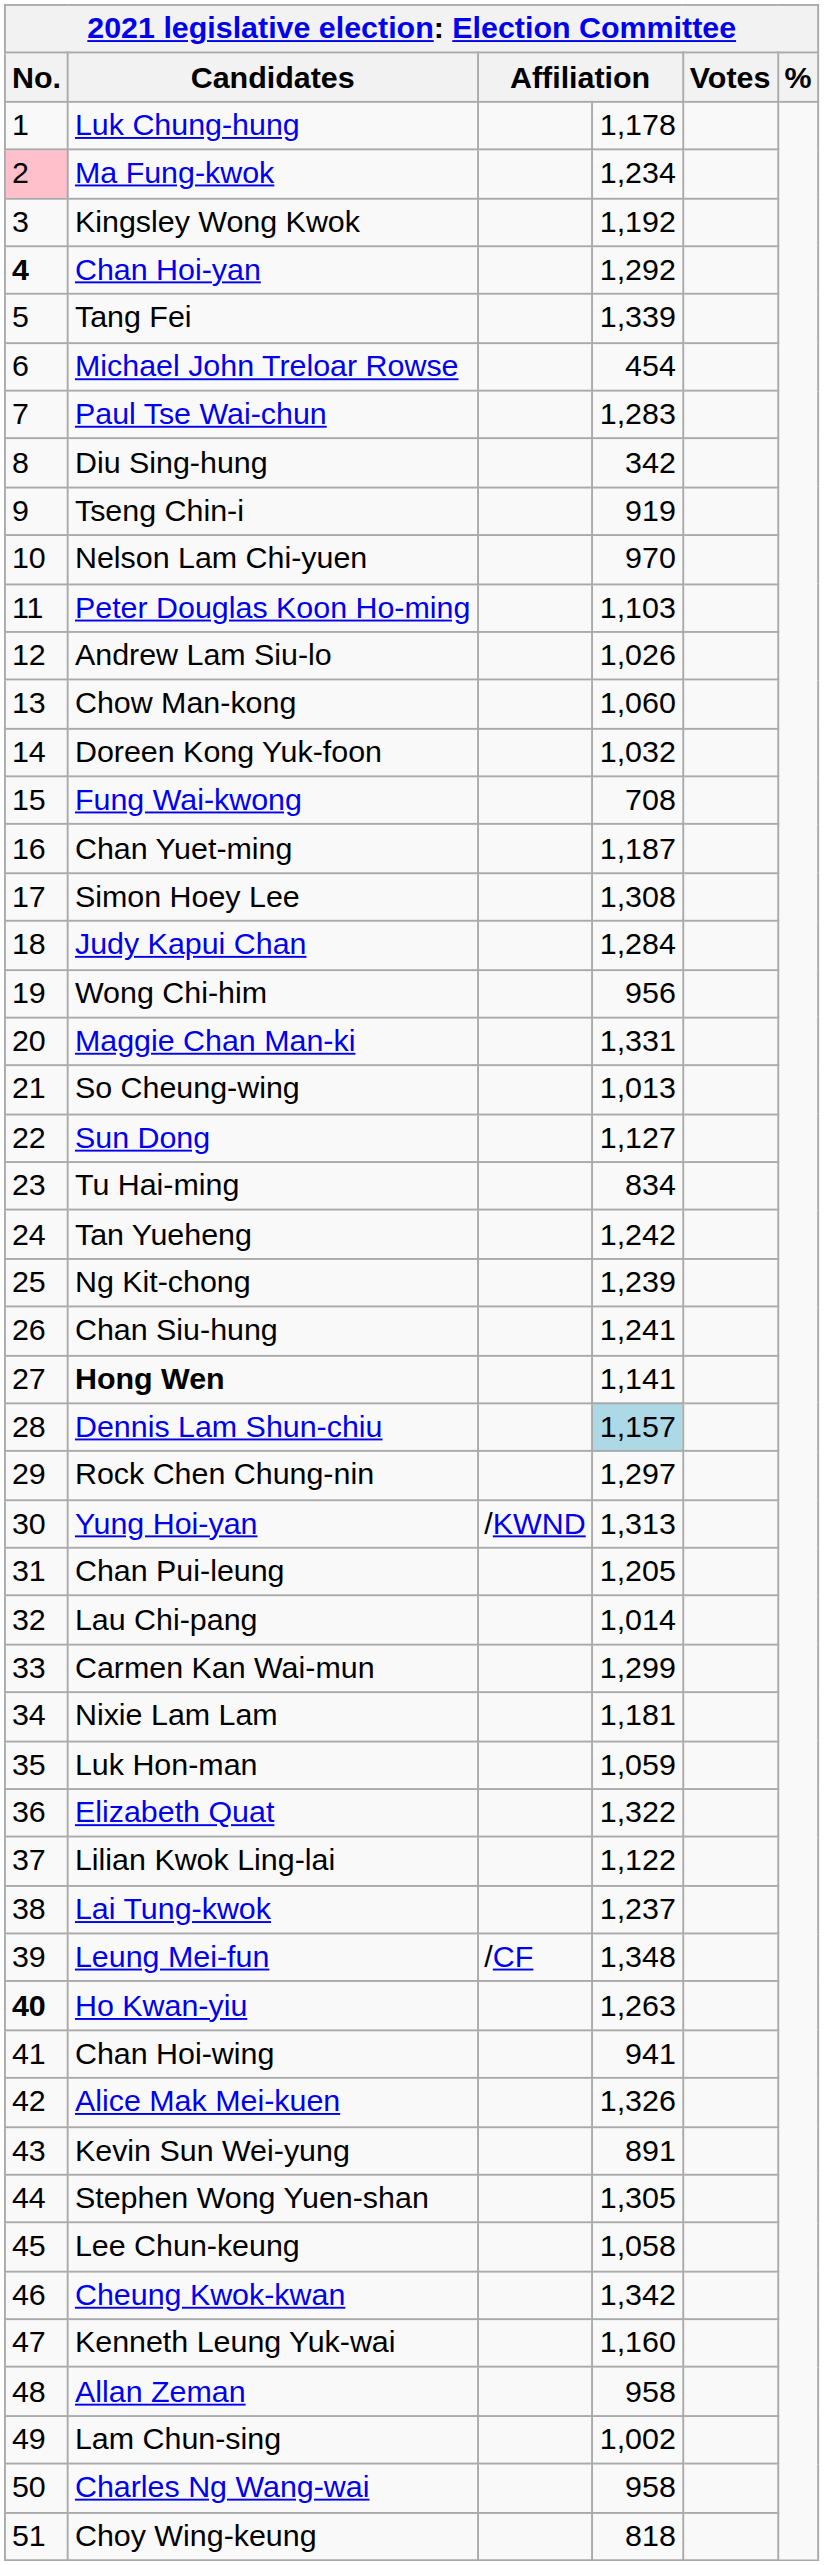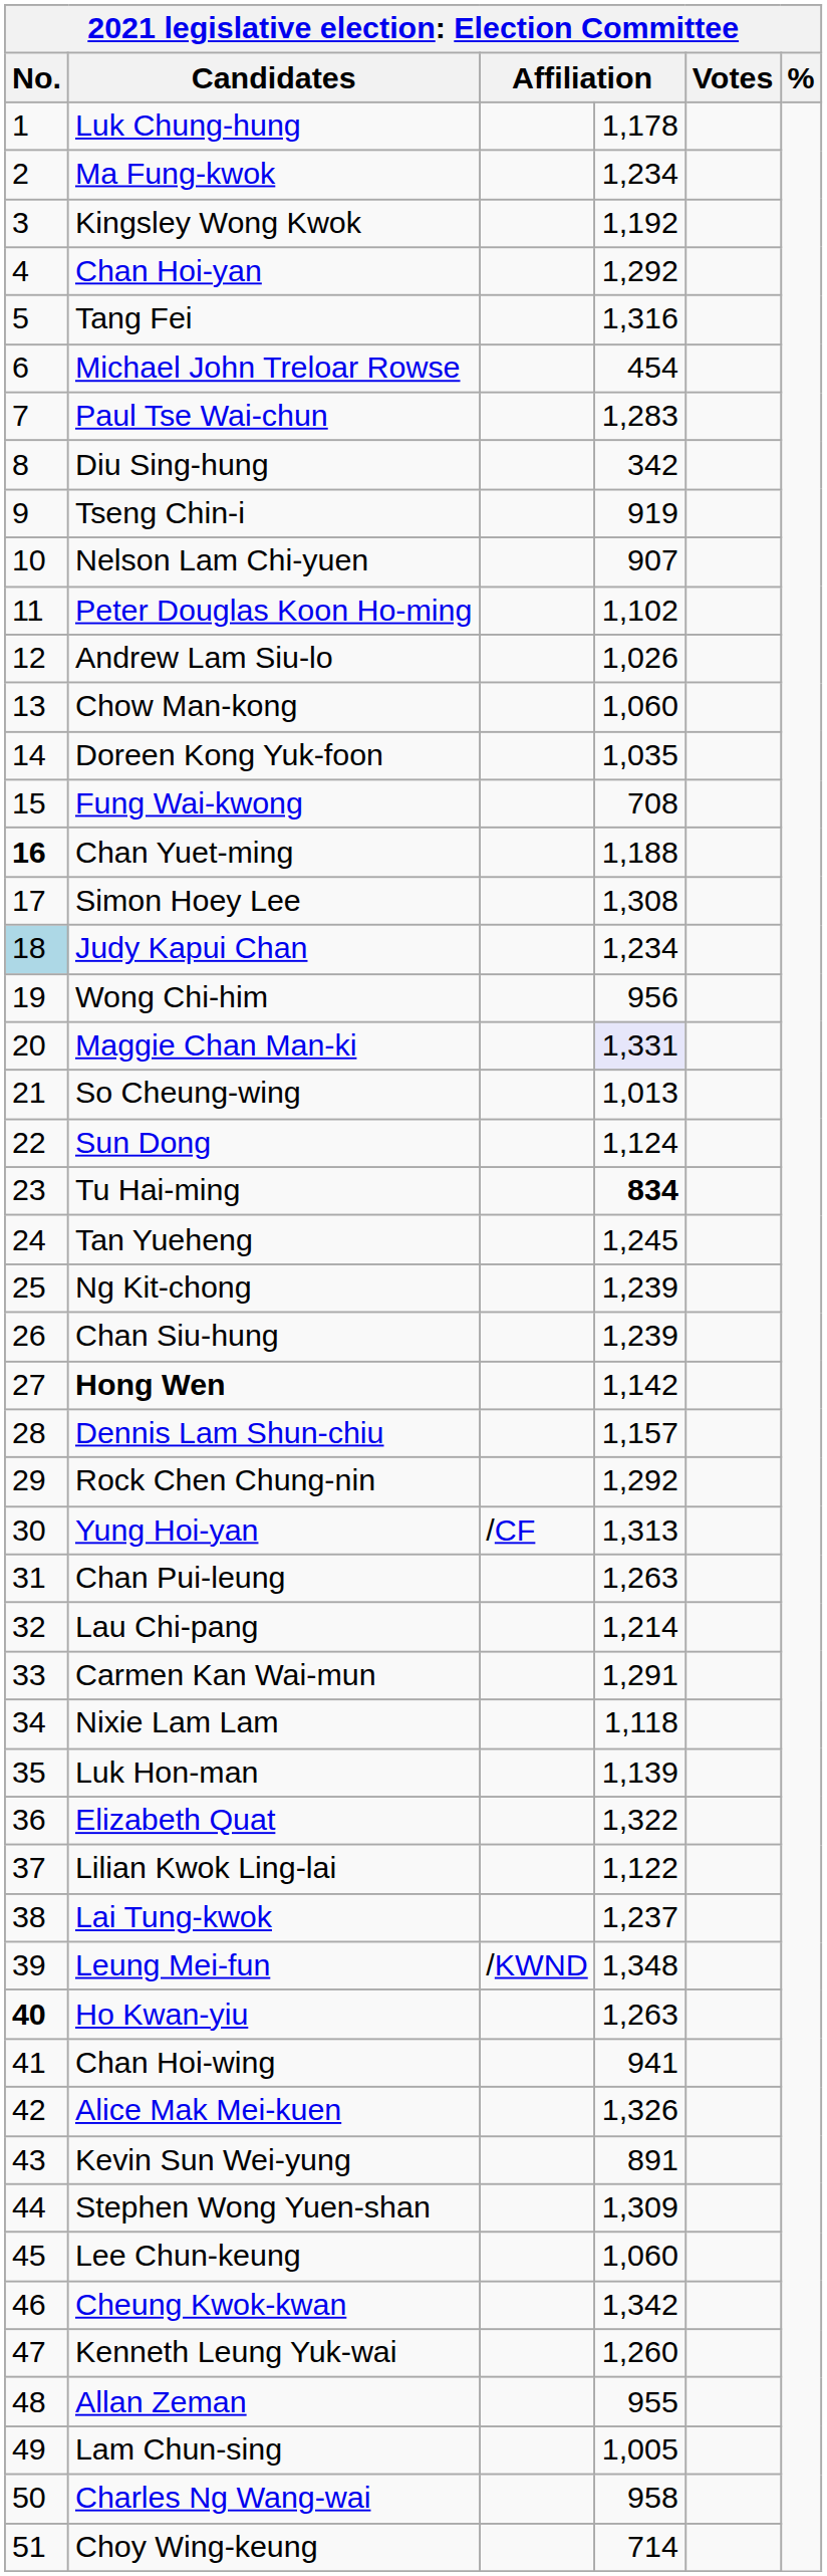Ma Fung-kwok | No.: pink background -> no background
Chan Hoi-yan | No.: bold -> normal
Tang Fei | column 4: 1,339 -> 1,316
Nelson Lam Chi-yuen | column 4: 970 -> 907
Peter Douglas Koon Ho-ming | column 4: 1,103 -> 1,102
Doreen Kong Yuk-foon | column 4: 1,032 -> 1,035
Chan Yuet-ming | No.: normal -> bold
Chan Yuet-ming | column 4: 1,187 -> 1,188
Judy Kapui Chan | No.: no background -> lightblue background
Judy Kapui Chan | column 4: 1,284 -> 1,234
Maggie Chan Man-ki | column 4: no background -> lavender background
Sun Dong | column 4: 1,127 -> 1,124
Tu Hai-ming | column 4: normal -> bold
Tan Yueheng | column 4: 1,242 -> 1,245
Chan Siu-hung | column 4: 1,241 -> 1,239
Hong Wen | column 4: 1,141 -> 1,142
Dennis Lam Shun-chiu | column 4: lightblue background -> no background
Rock Chen Chung-nin | column 4: 1,297 -> 1,292
Yung Hoi-yan | column 3: /KWND -> /CF
Chan Pui-leung | column 4: 1,205 -> 1,263
Lau Chi-pang | column 4: 1,014 -> 1,214
Carmen Kan Wai-mun | column 4: 1,299 -> 1,291
Nixie Lam Lam | column 4: 1,181 -> 1,118
Luk Hon-man | column 4: 1,059 -> 1,139
Leung Mei-fun | column 3: /CF -> /KWND
Stephen Wong Yuen-shan | column 4: 1,305 -> 1,309
Lee Chun-keung | column 4: 1,058 -> 1,060
Kenneth Leung Yuk-wai | column 4: 1,160 -> 1,260
Allan Zeman | column 4: 958 -> 955
Lam Chun-sing | column 4: 1,002 -> 1,005
Choy Wing-keung | column 4: 818 -> 714
